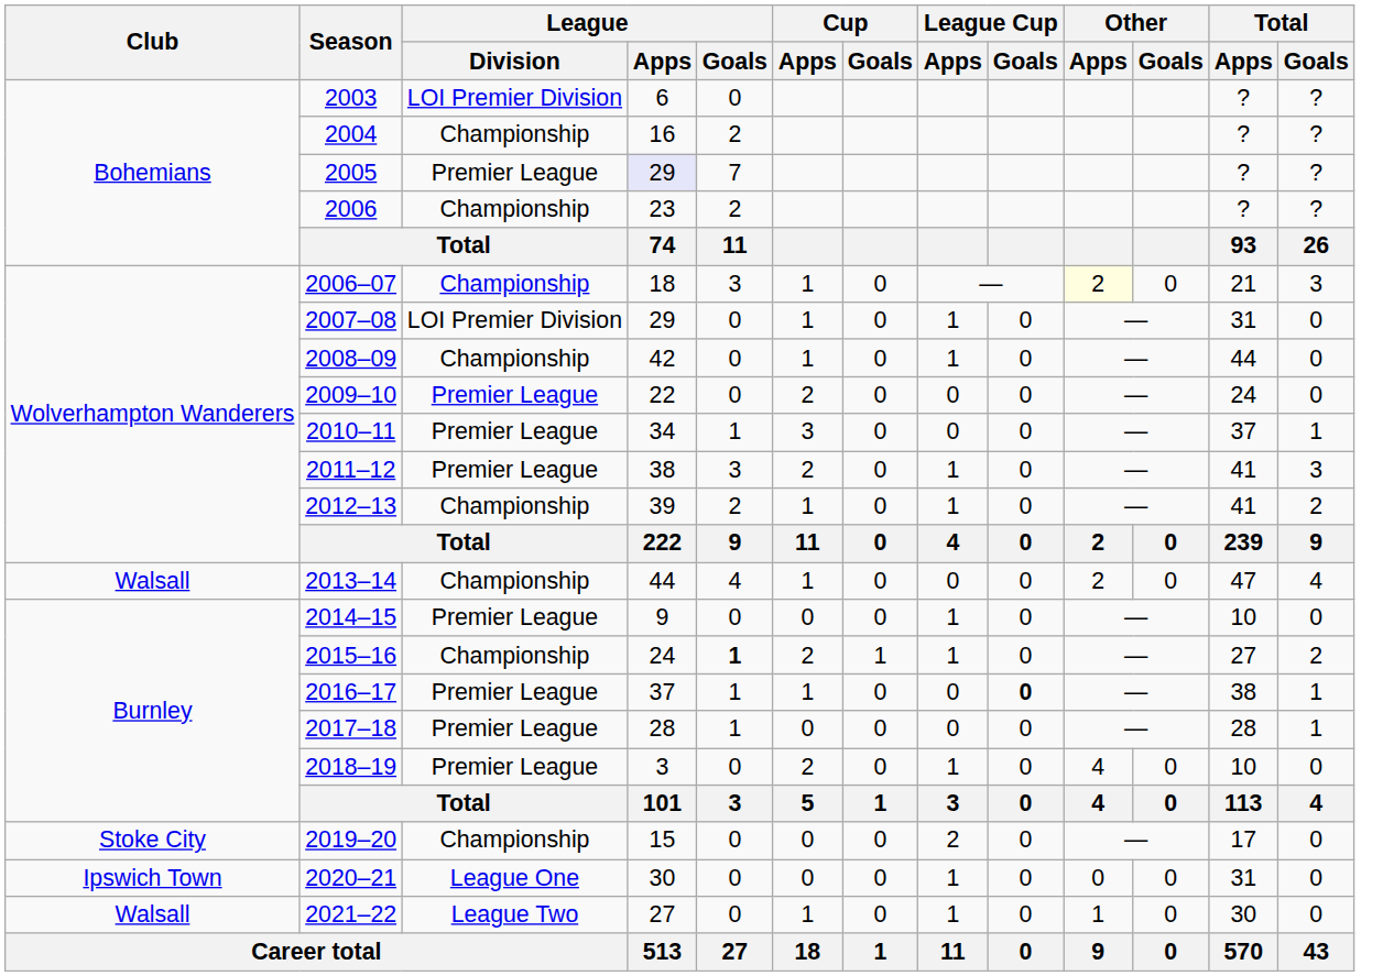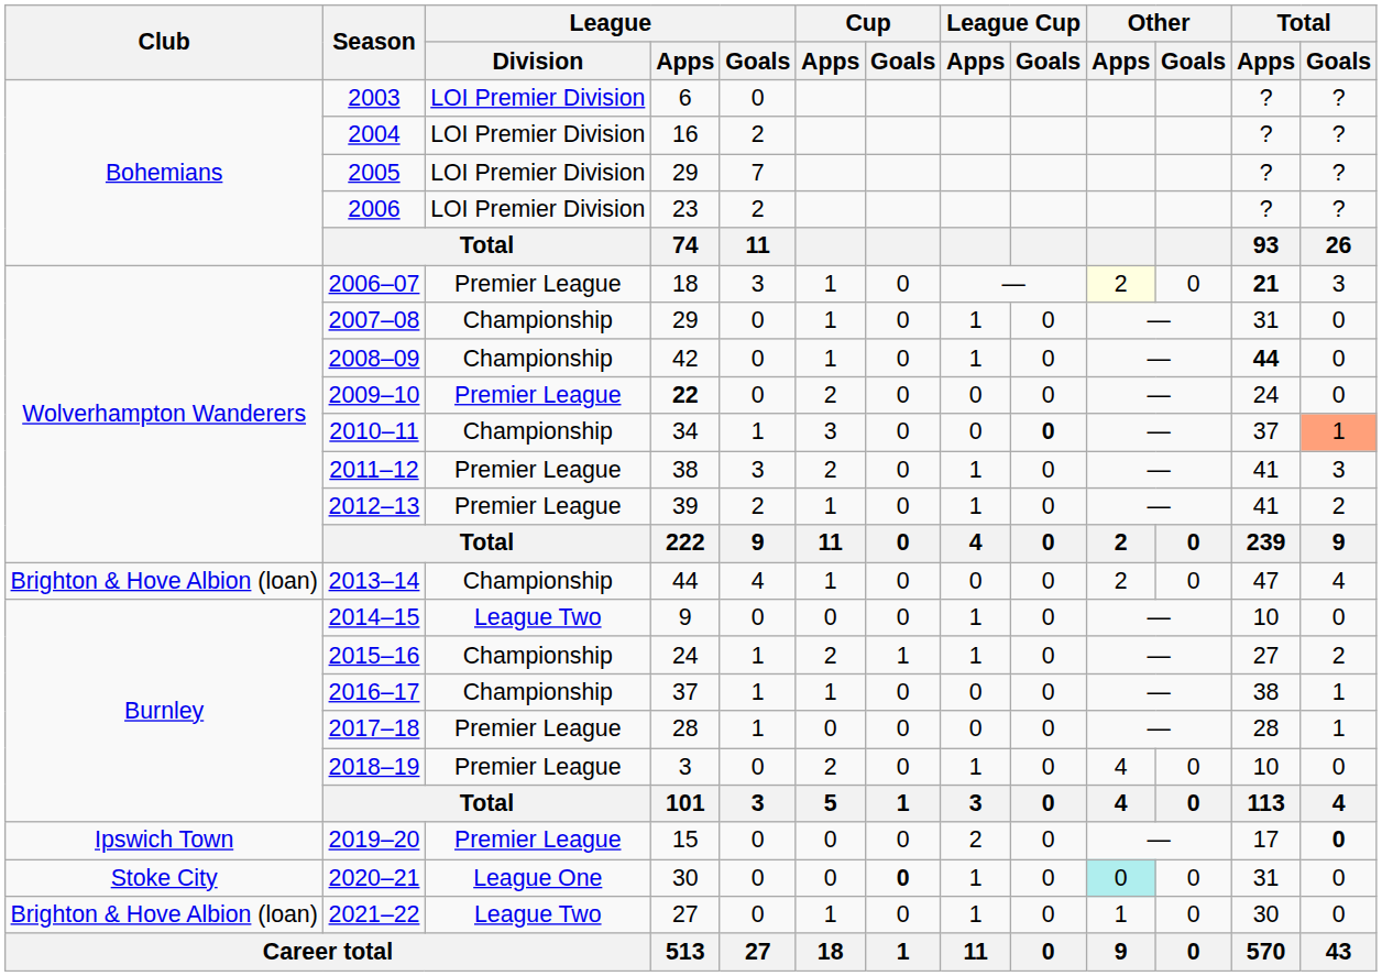2004 | League / Division: Championship -> LOI Premier Division
2005 | League / Division: Premier League -> LOI Premier Division
2005 | League / Apps: lavender background -> no background
2006 | League / Division: Championship -> LOI Premier Division
2006–07 | League / Division: Championship -> Premier League
2006–07 | Total / Apps: normal -> bold
2007–08 | League / Division: LOI Premier Division -> Championship
2008–09 | Total / Apps: normal -> bold
2009–10 | League / Apps: normal -> bold
2010–11 | League / Division: Premier League -> Championship
2010–11 | League Cup / Goals: normal -> bold
2010–11 | Total / Goals: no background -> lightsalmon background
2012–13 | League / Division: Championship -> Premier League
2013–14 | Club: Walsall -> Brighton & Hove Albion (loan)
2014–15 | League / Division: Premier League -> League Two
2015–16 | League / Goals: bold -> normal
2016–17 | League / Division: Premier League -> Championship
2016–17 | League Cup / Goals: bold -> normal
2019–20 | Club: Stoke City -> Ipswich Town
2019–20 | League / Division: Championship -> Premier League
2019–20 | Total / Goals: normal -> bold
2020–21 | Club: Ipswich Town -> Stoke City
2020–21 | Cup / Goals: normal -> bold
2020–21 | Other / Apps: no background -> paleturquoise background
2021–22 | Club: Walsall -> Brighton & Hove Albion (loan)
